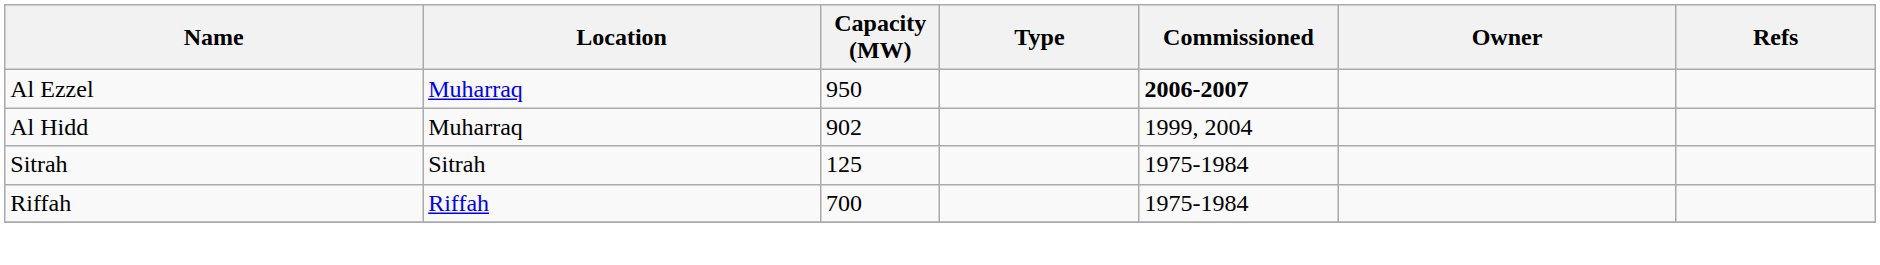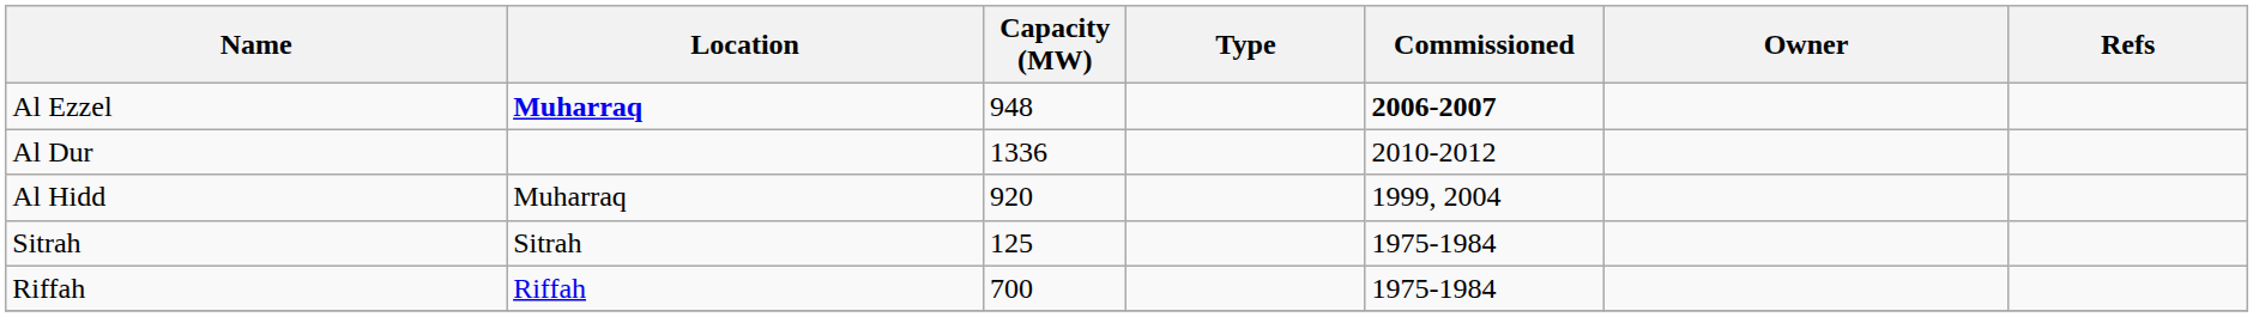Al Ezzel | Location: normal -> bold
Al Ezzel | Capacity (MW): 950 -> 948
+ row: Al Dur | 1336 | 2010-2012
Al Hidd | Capacity (MW): 902 -> 920
